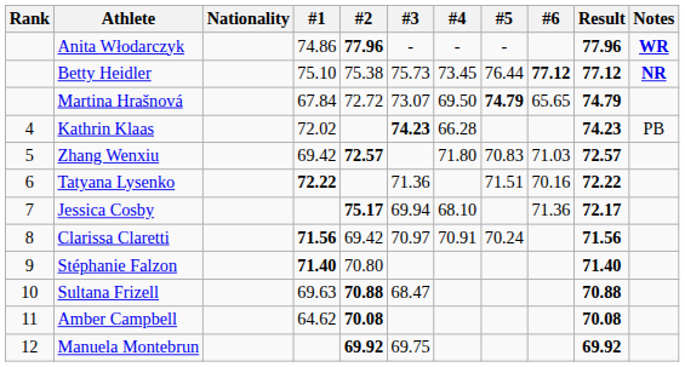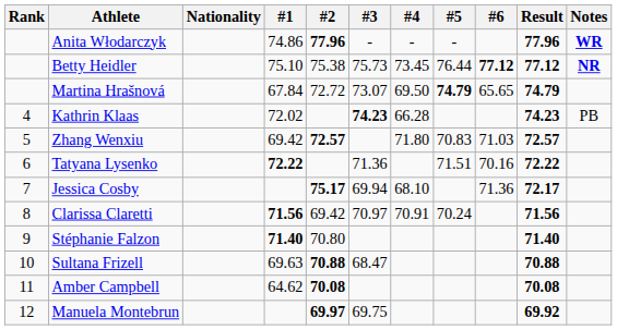Manuela Montebrun | #2: 69.92 -> 69.97
